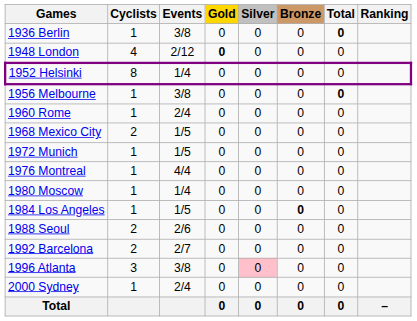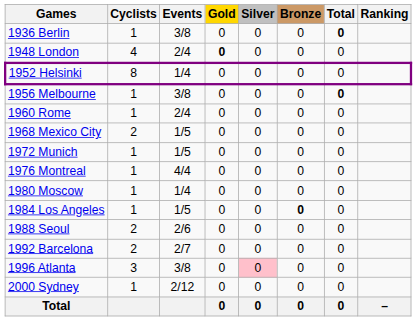1948 London | Events: 2/12 -> 2/4
2000 Sydney | Events: 2/4 -> 2/12
